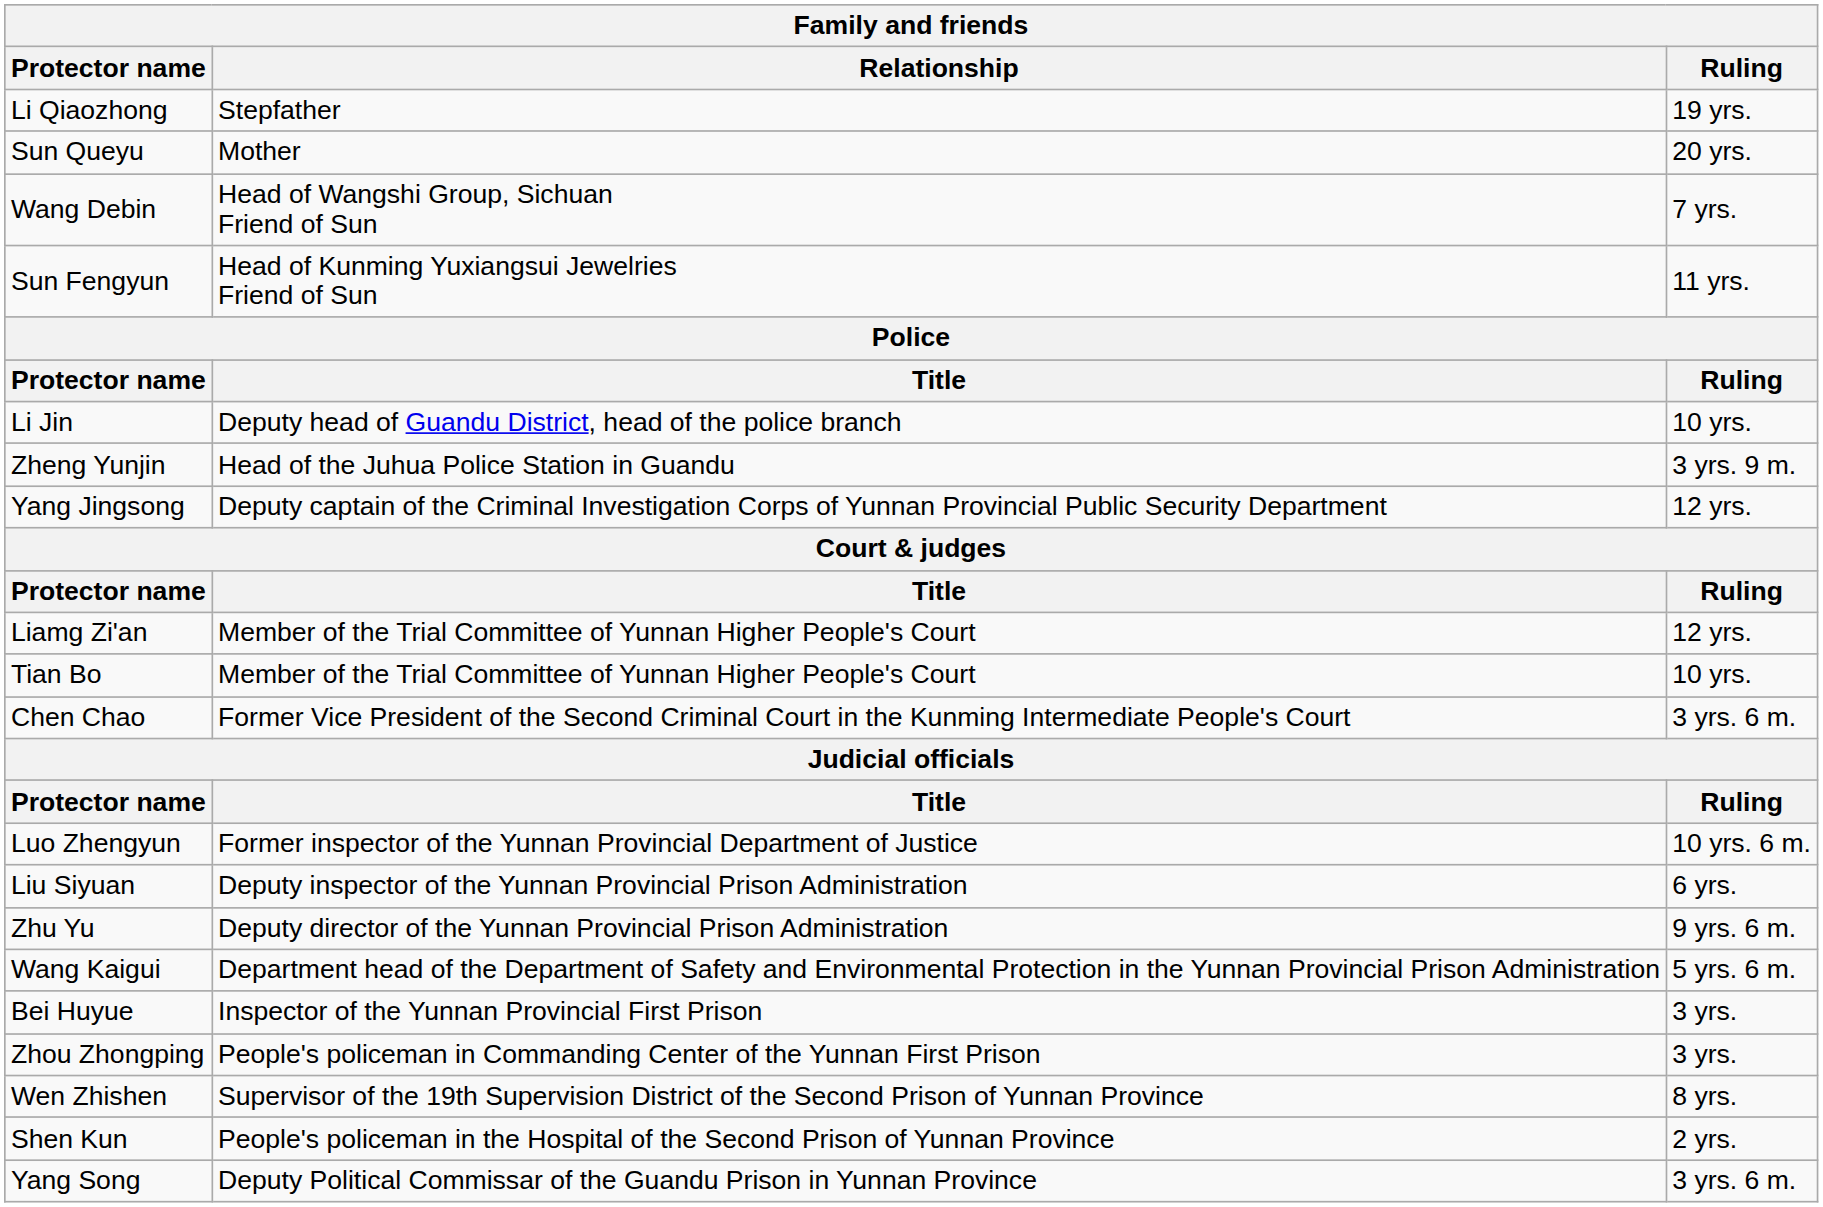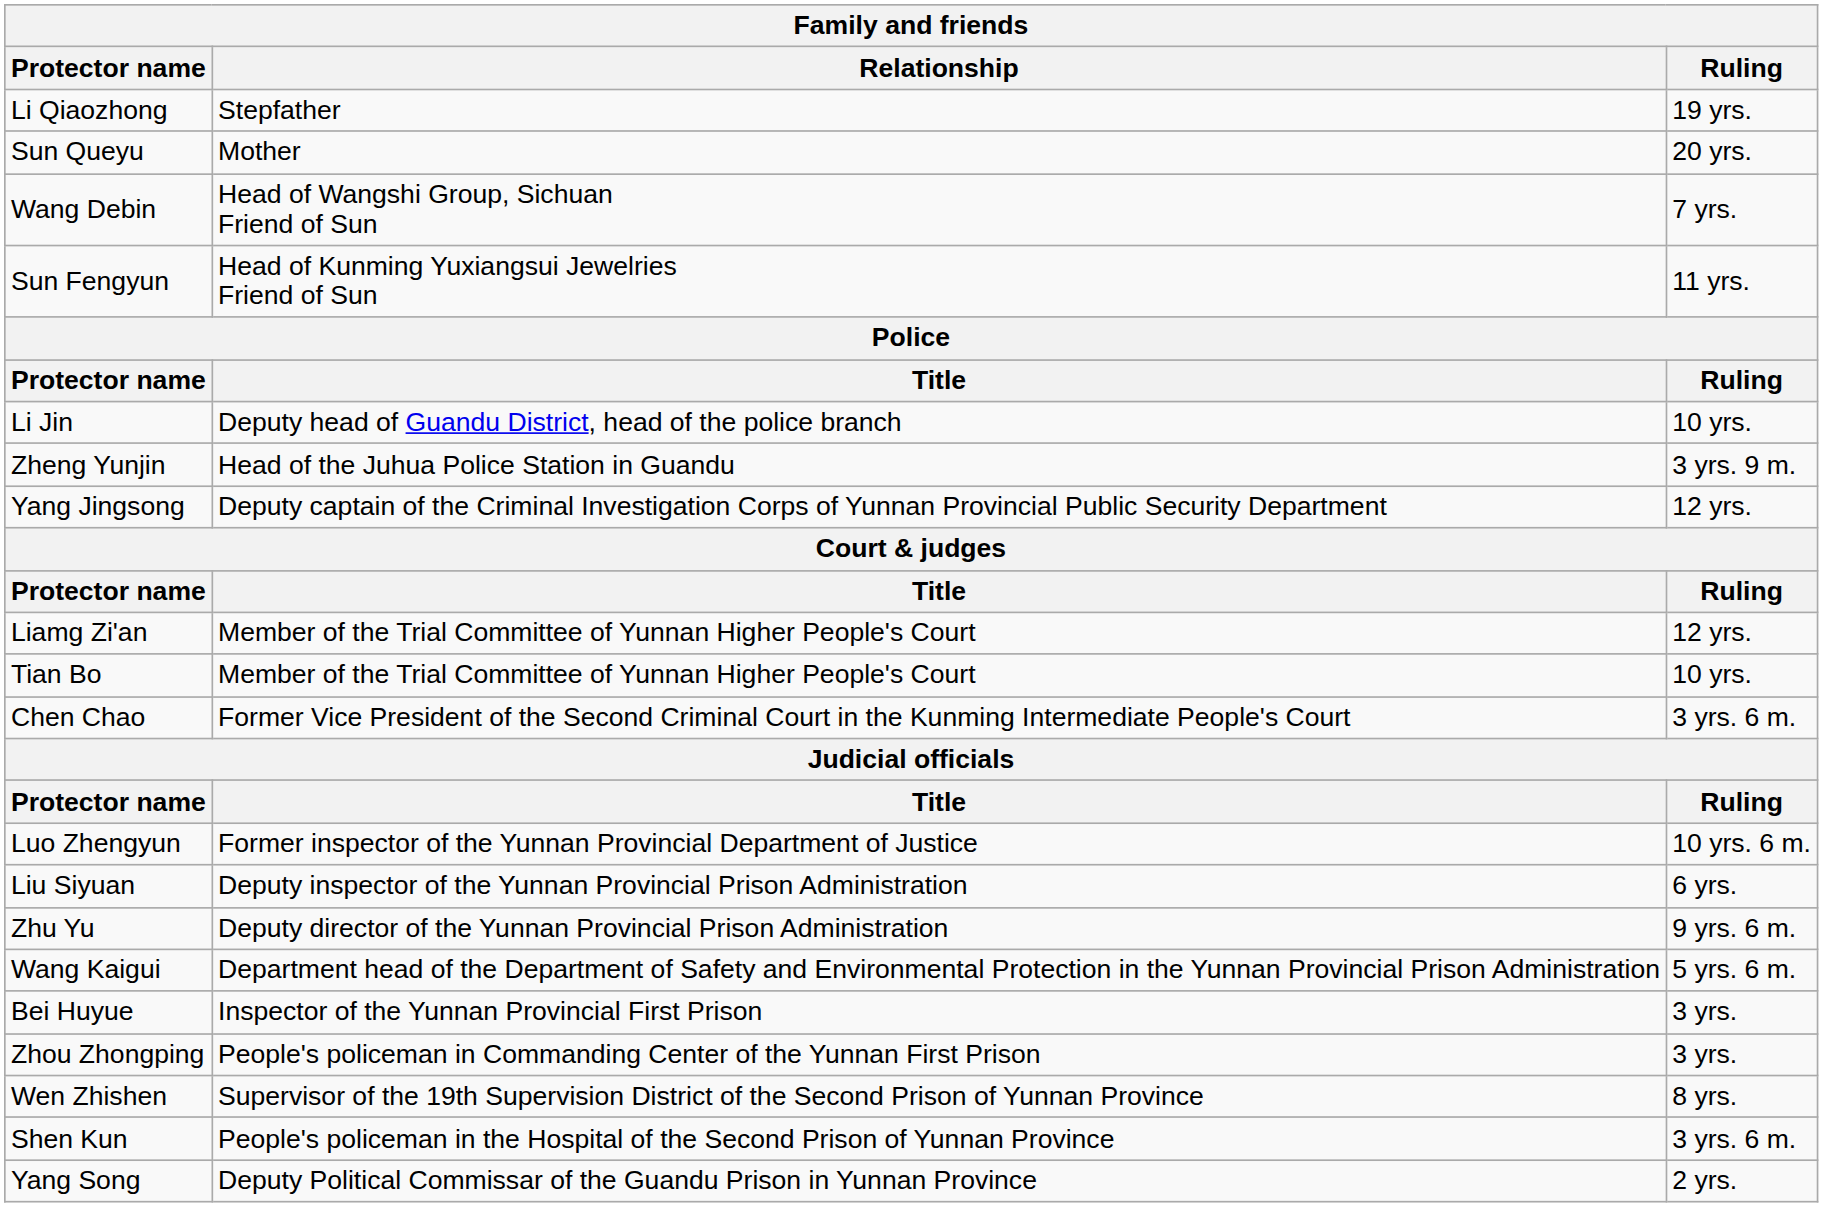Shen Kun | Ruling: 2 yrs. -> 3 yrs. 6 m.
Yang Song | Ruling: 3 yrs. 6 m. -> 2 yrs.
